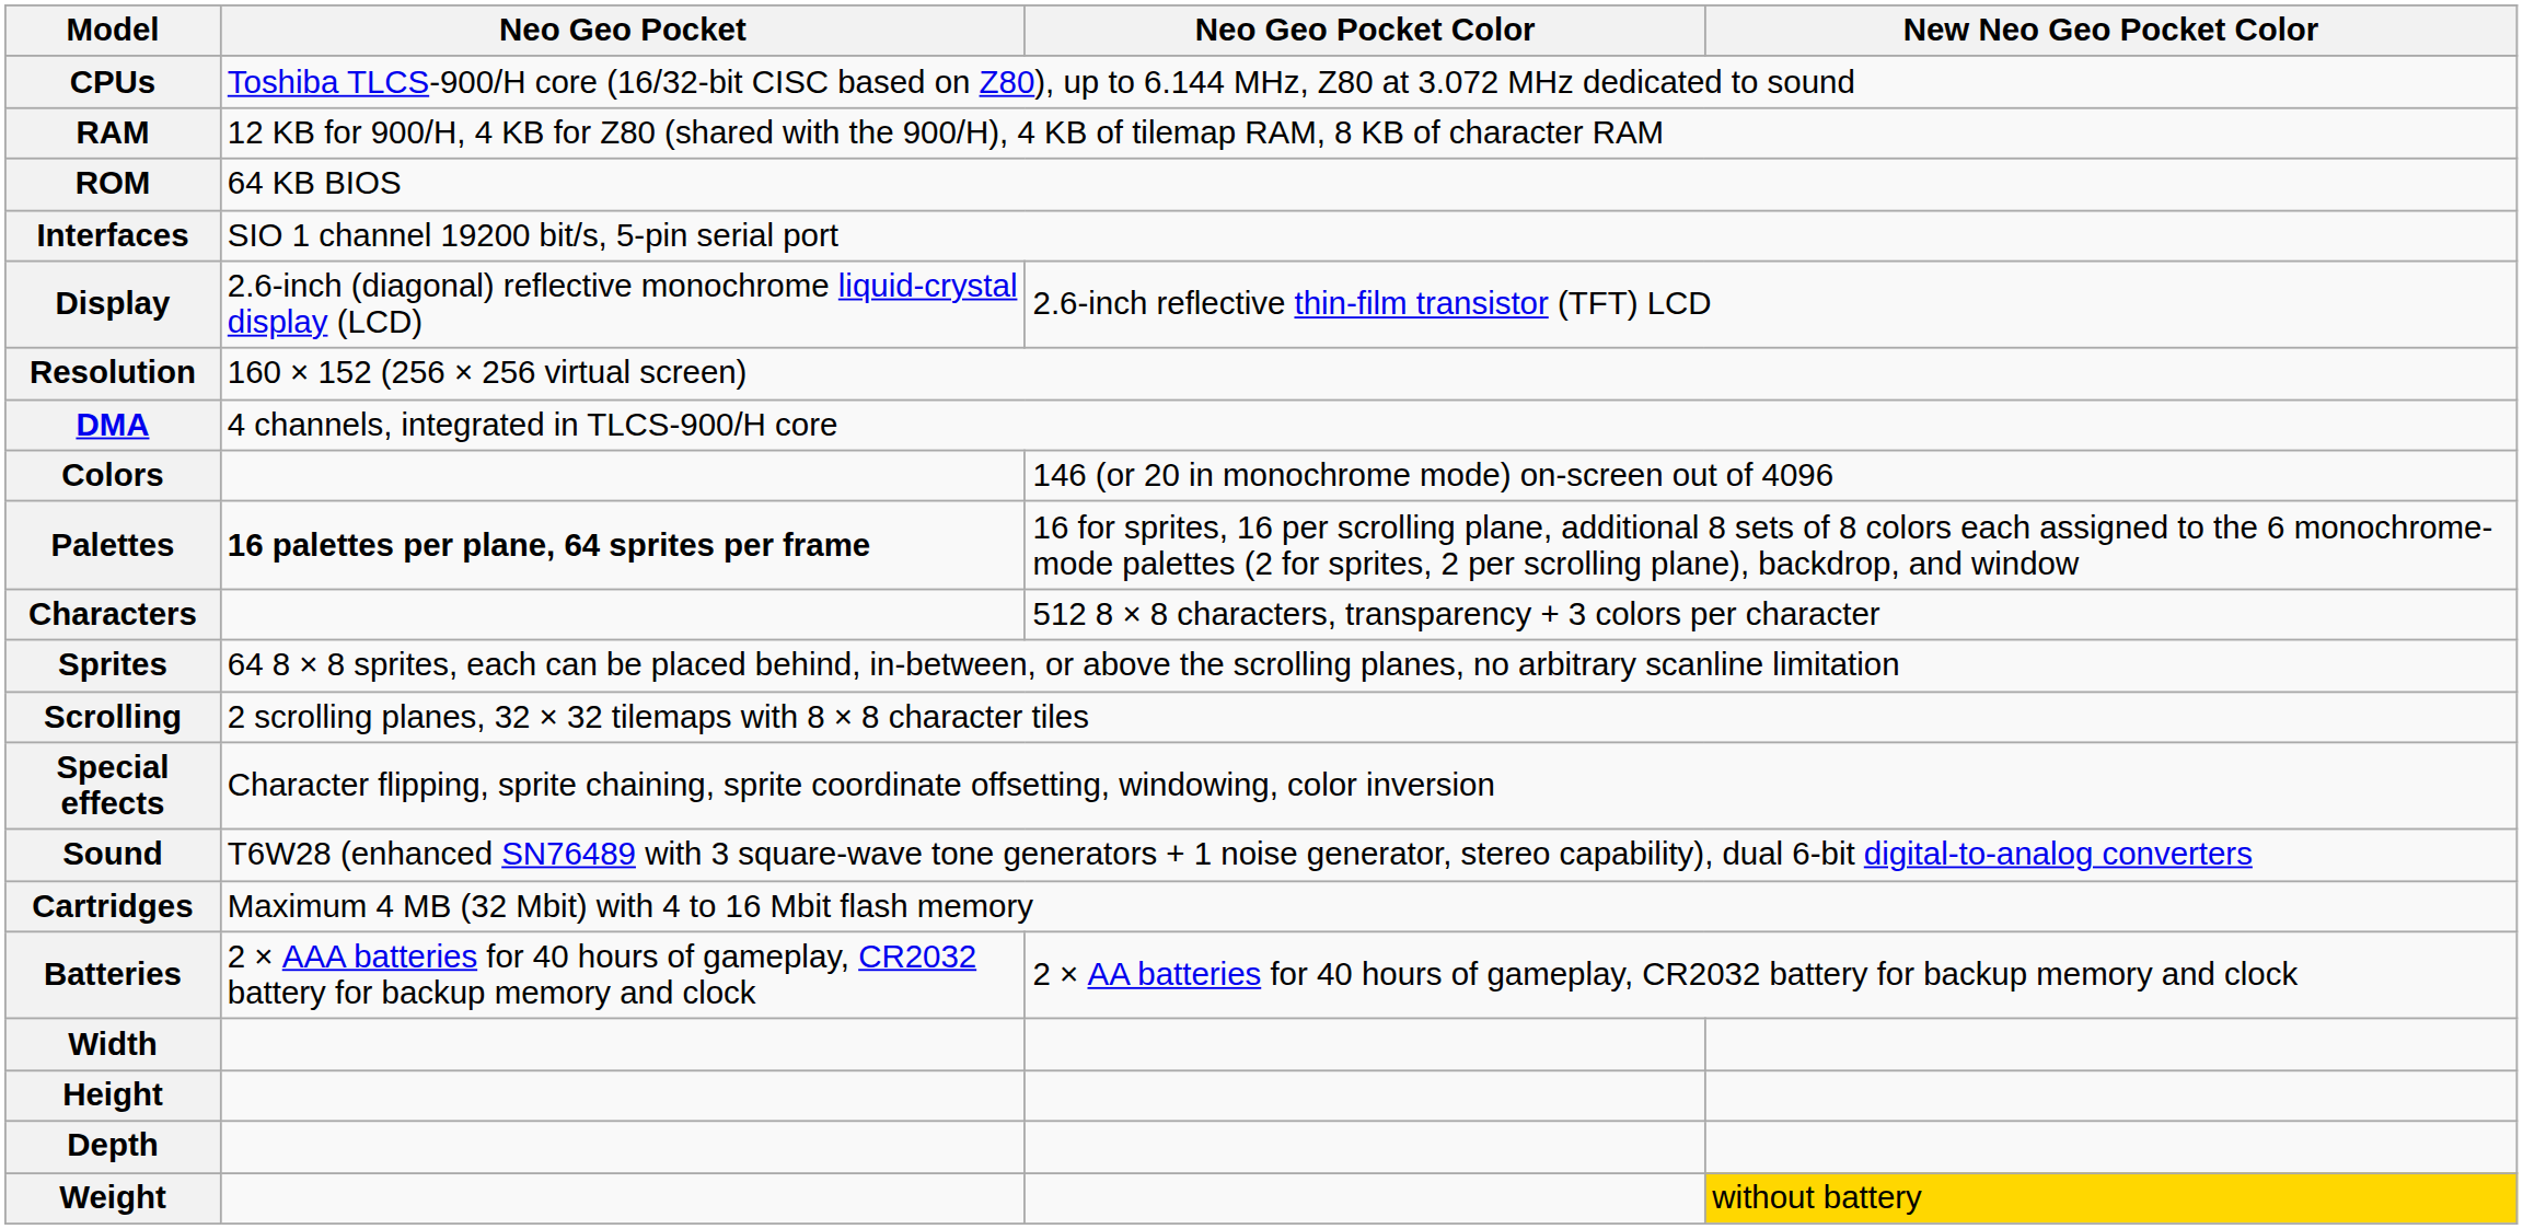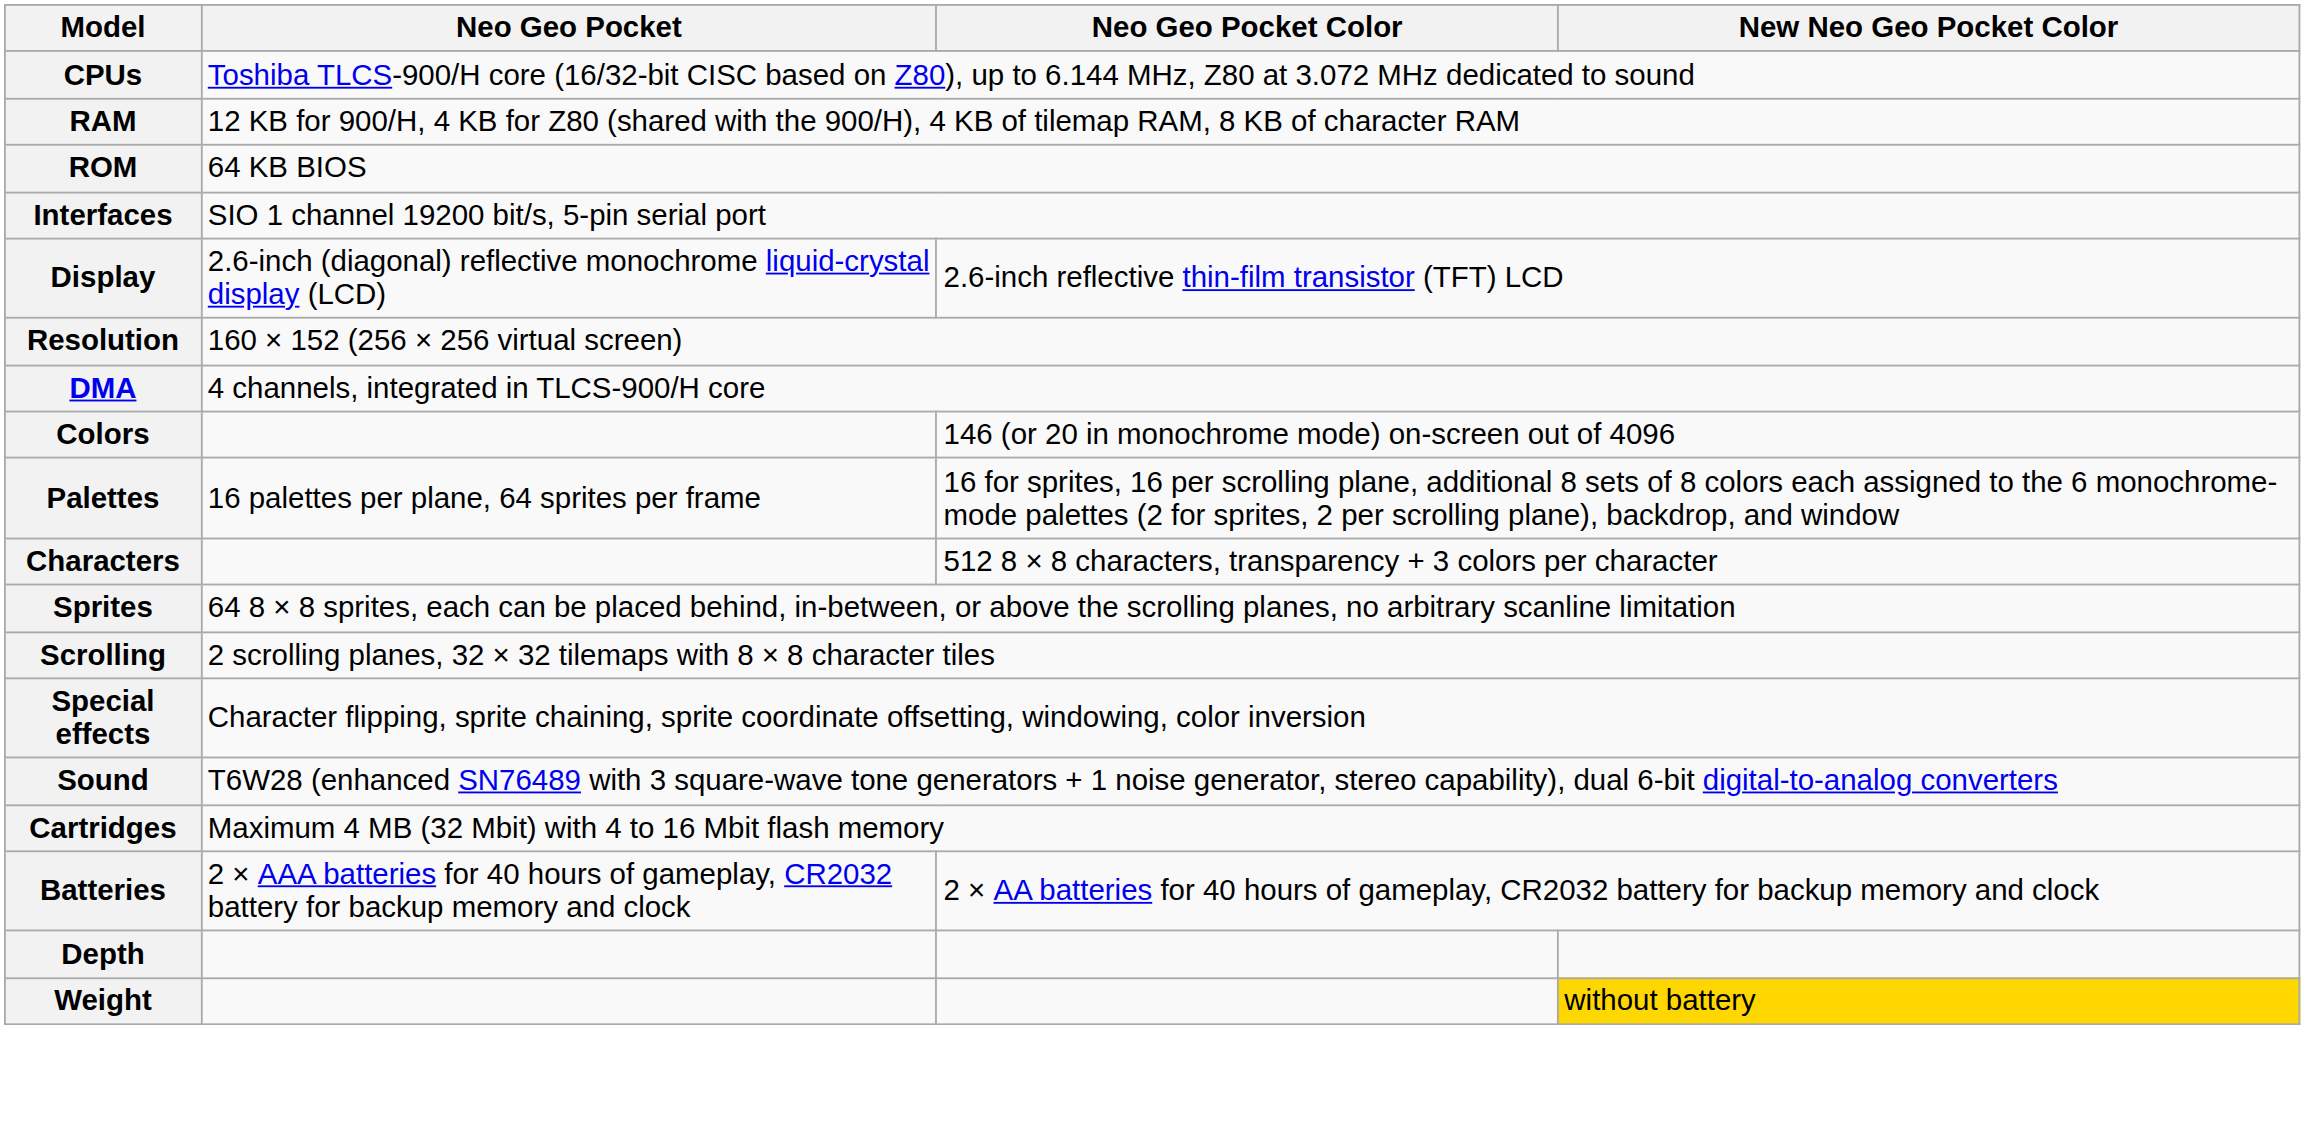Palettes | Neo Geo Pocket: bold -> normal
- row: Width
- row: Height
